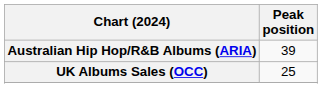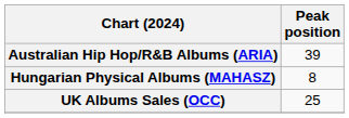+ row: Hungarian Physical Albums (MAHASZ) | 8
